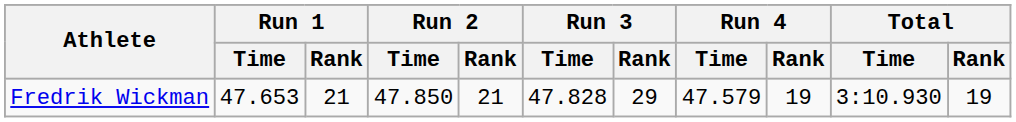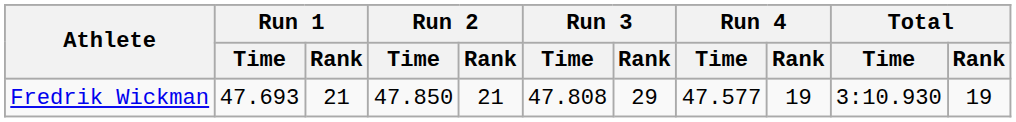Fredrik Wickman | Run 1 / Time: 47.653 -> 47.693
Fredrik Wickman | Run 3 / Time: 47.828 -> 47.808
Fredrik Wickman | Run 4 / Time: 47.579 -> 47.577
